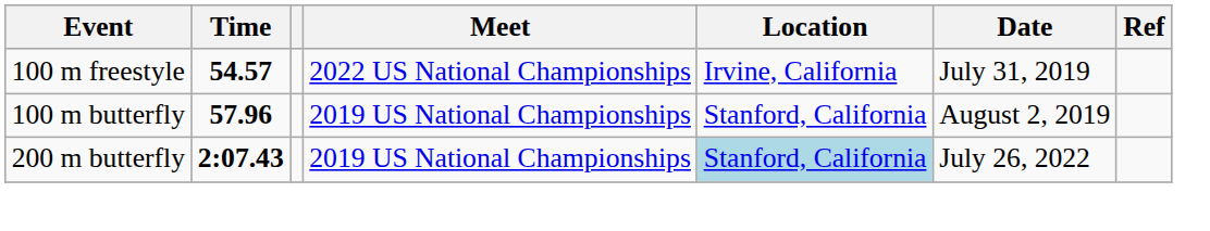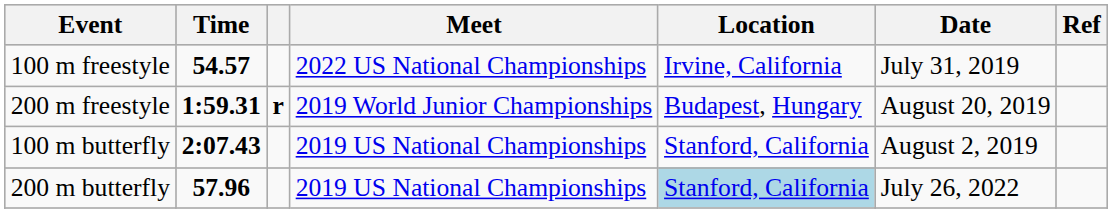+ row: 200 m freestyle | 1:59.31 | r | 2019 World Junior Championships | Budapest, Hungary | August 20, 2019
100 m butterfly | Time: 57.96 -> 2:07.43
200 m butterfly | Time: 2:07.43 -> 57.96
